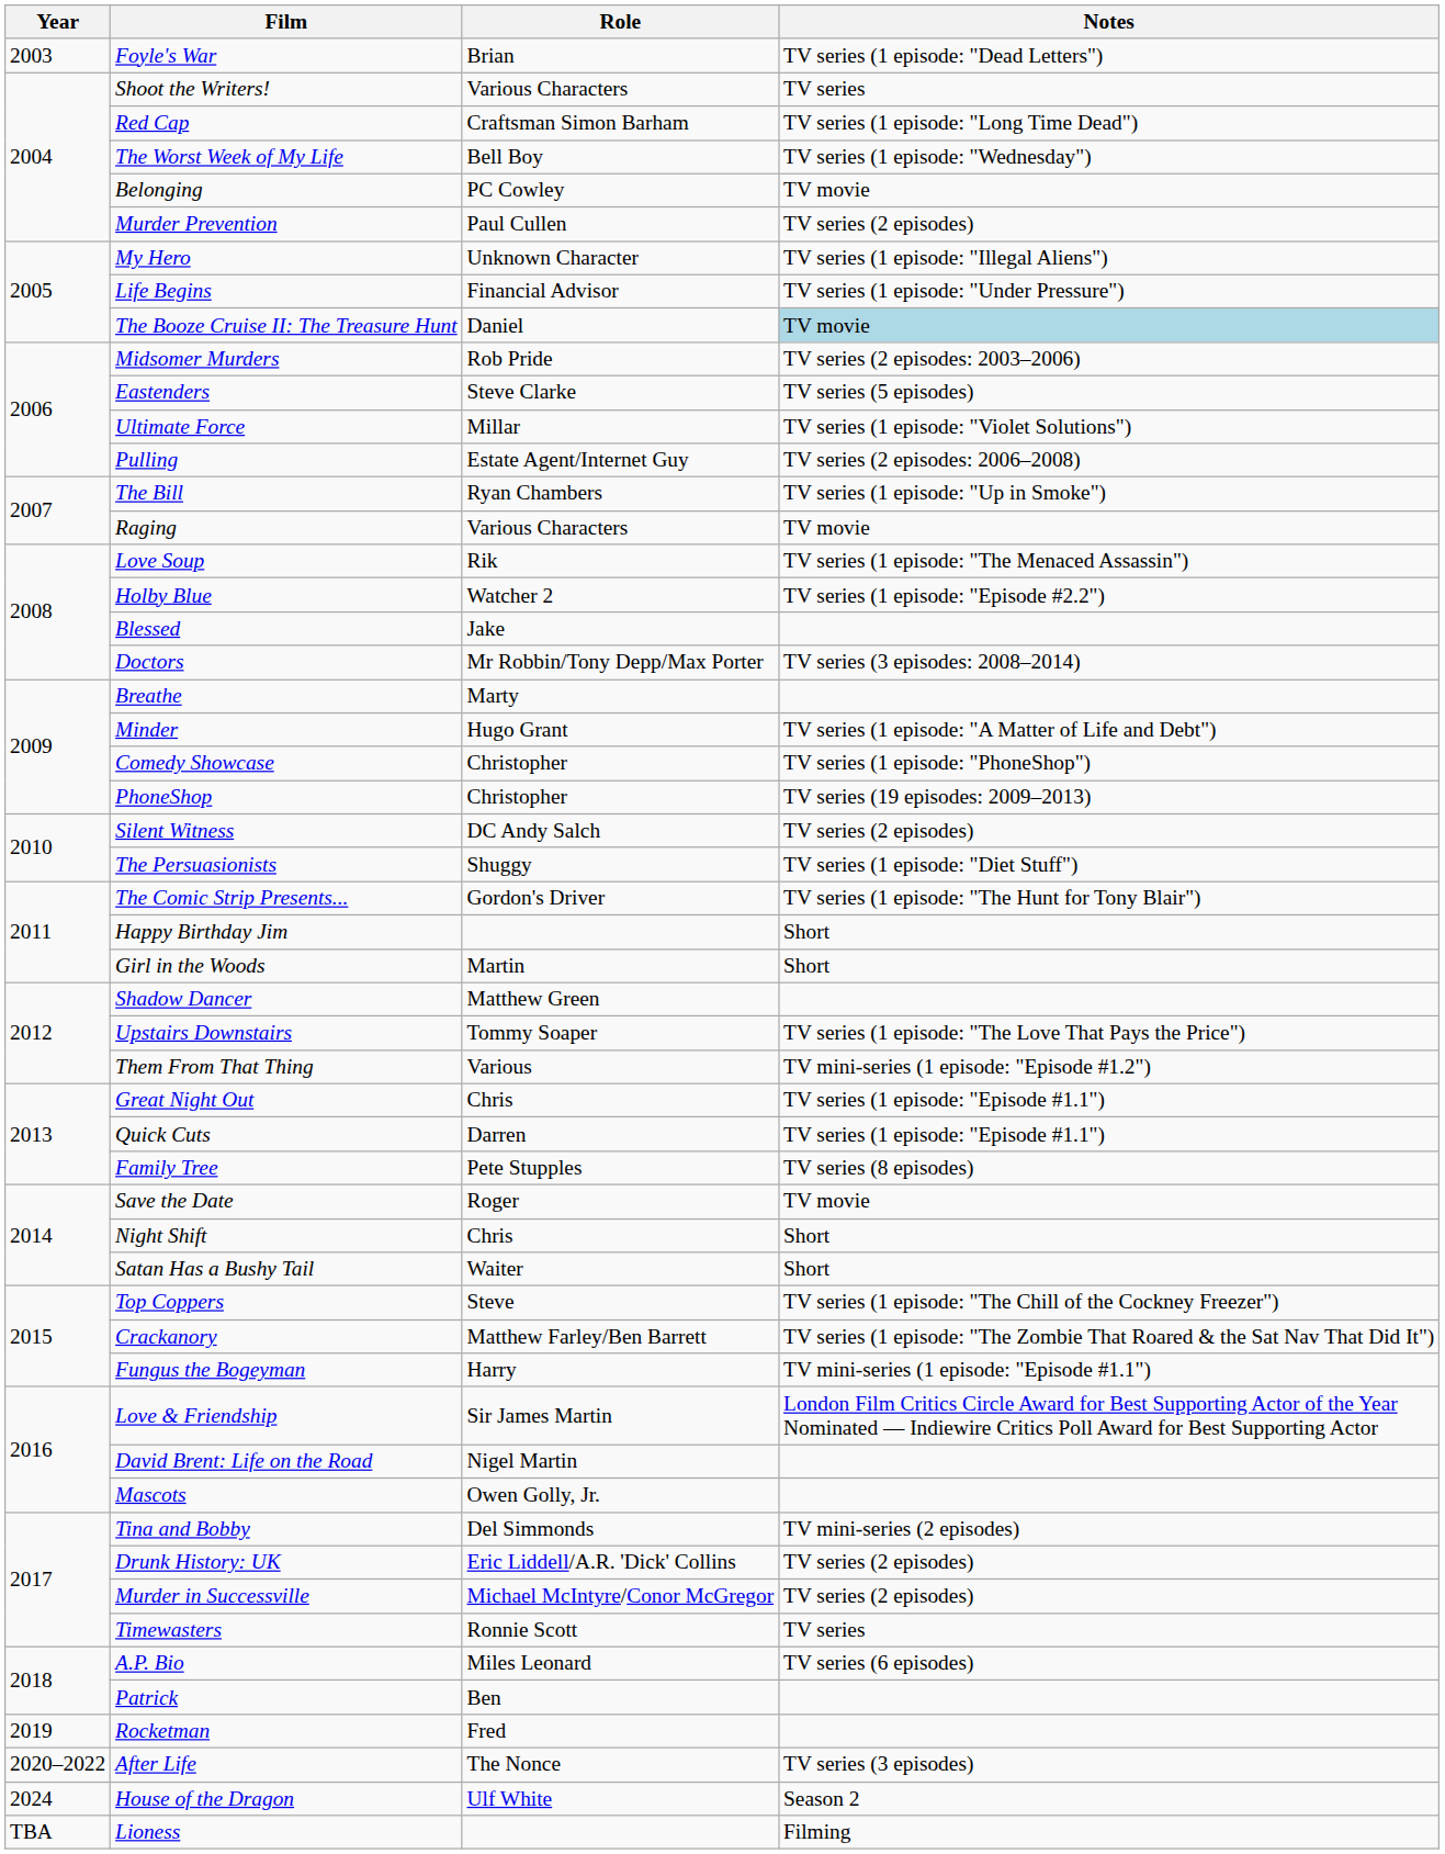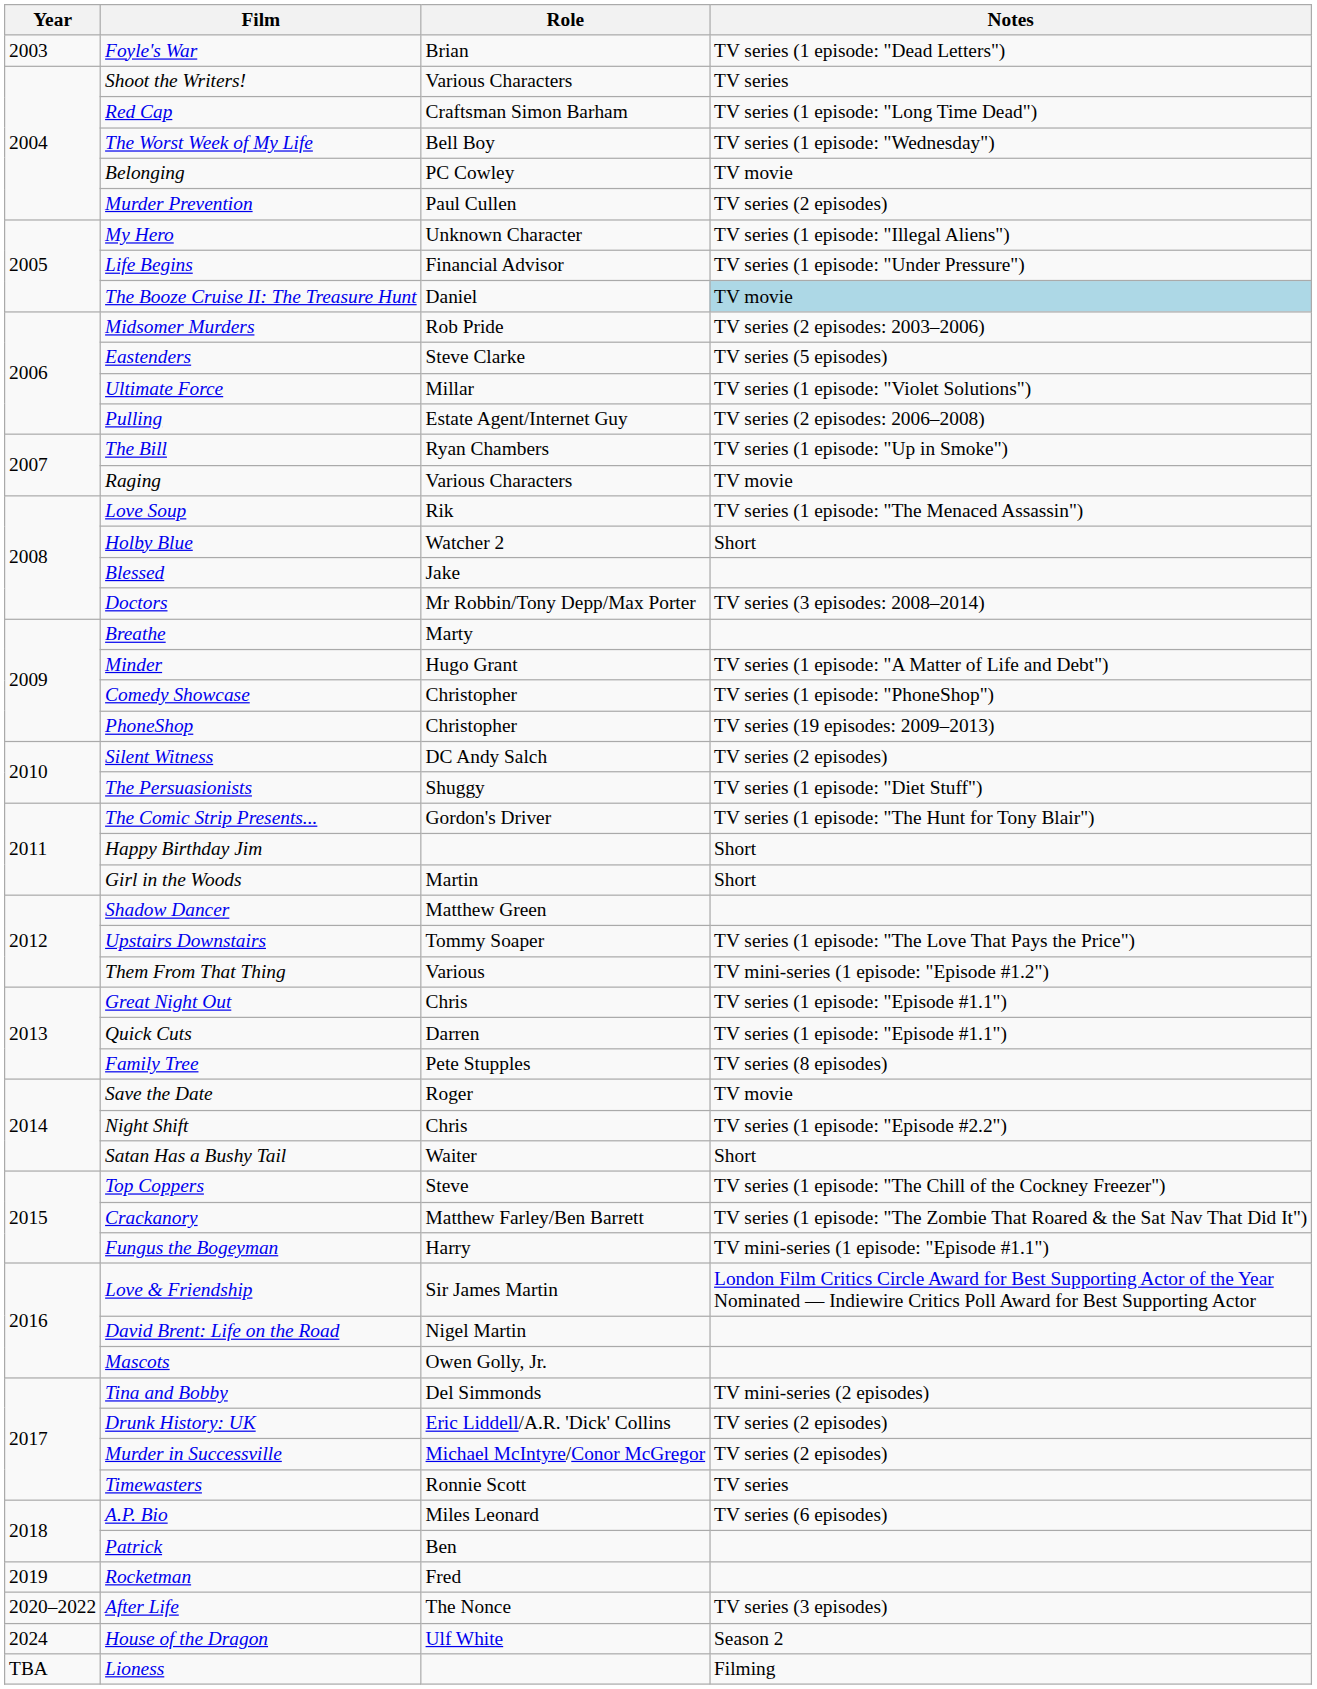Holby Blue | Notes: TV series (1 episode: "Episode #2.2") -> Short
Night Shift | Notes: Short -> TV series (1 episode: "Episode #2.2")
